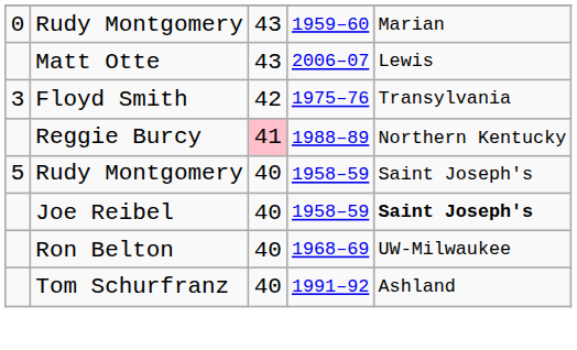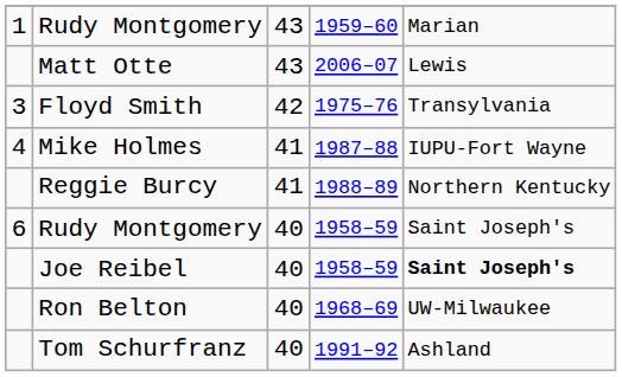Rudy Montgomery / 1959–60 | column 1: 0 -> 1
+ row: 4 | Mike Holmes | 41 | 1987–88 | IUPU-Fort Wayne
Reggie Burcy | column 3: pink background -> no background
Rudy Montgomery / 1958–59 | column 1: 5 -> 6
